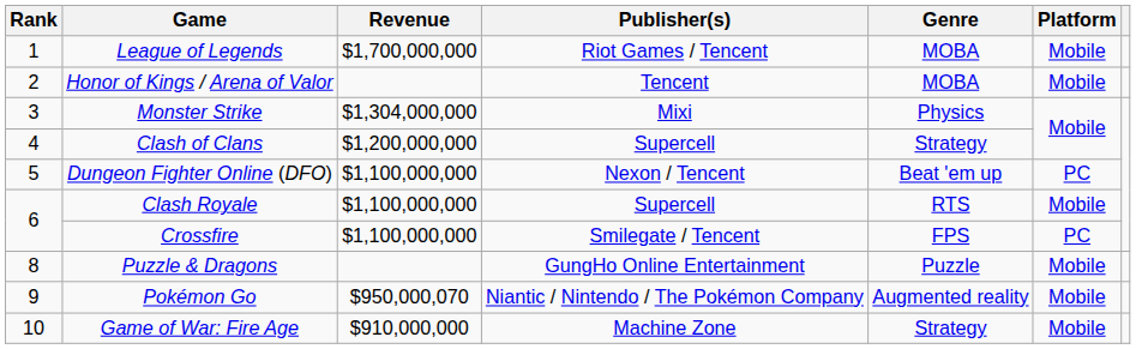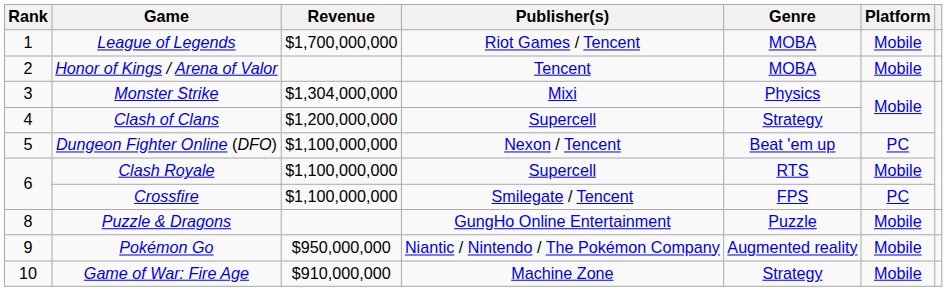Pokémon Go | Revenue: $950,000,070 -> $950,000,000
